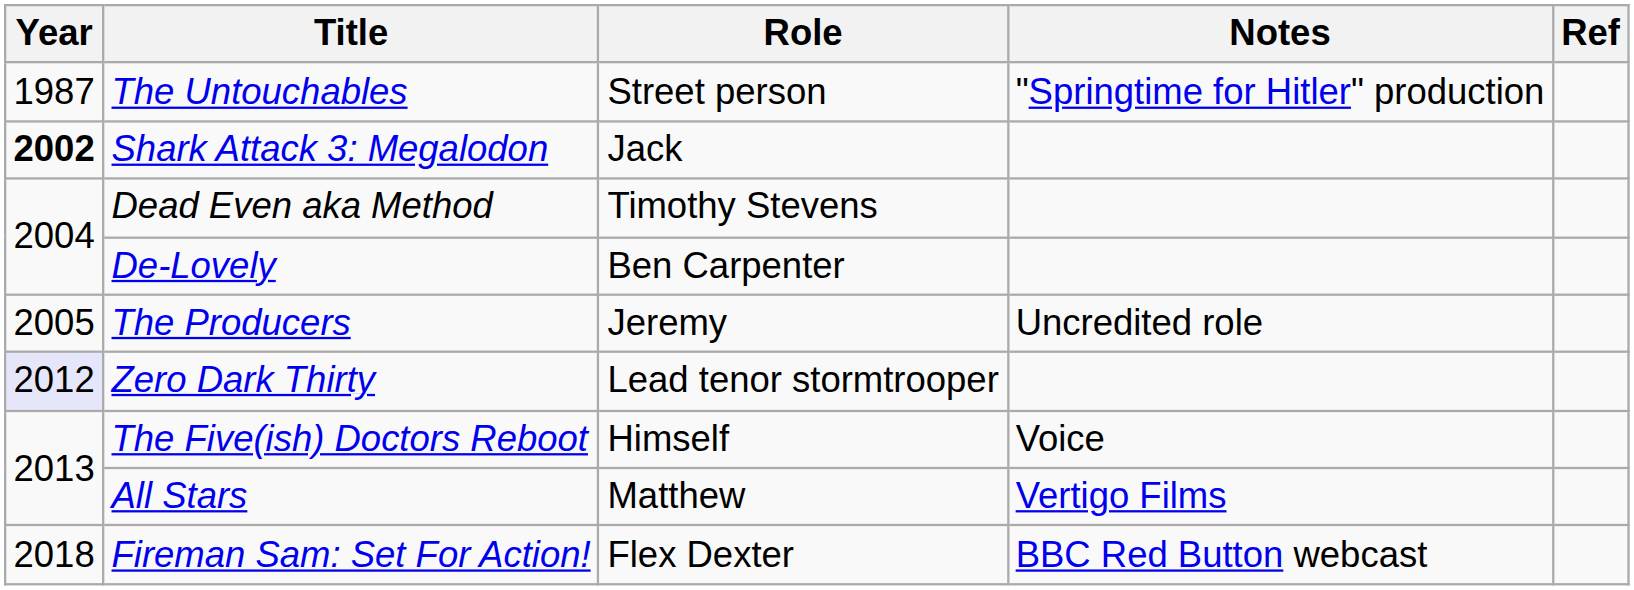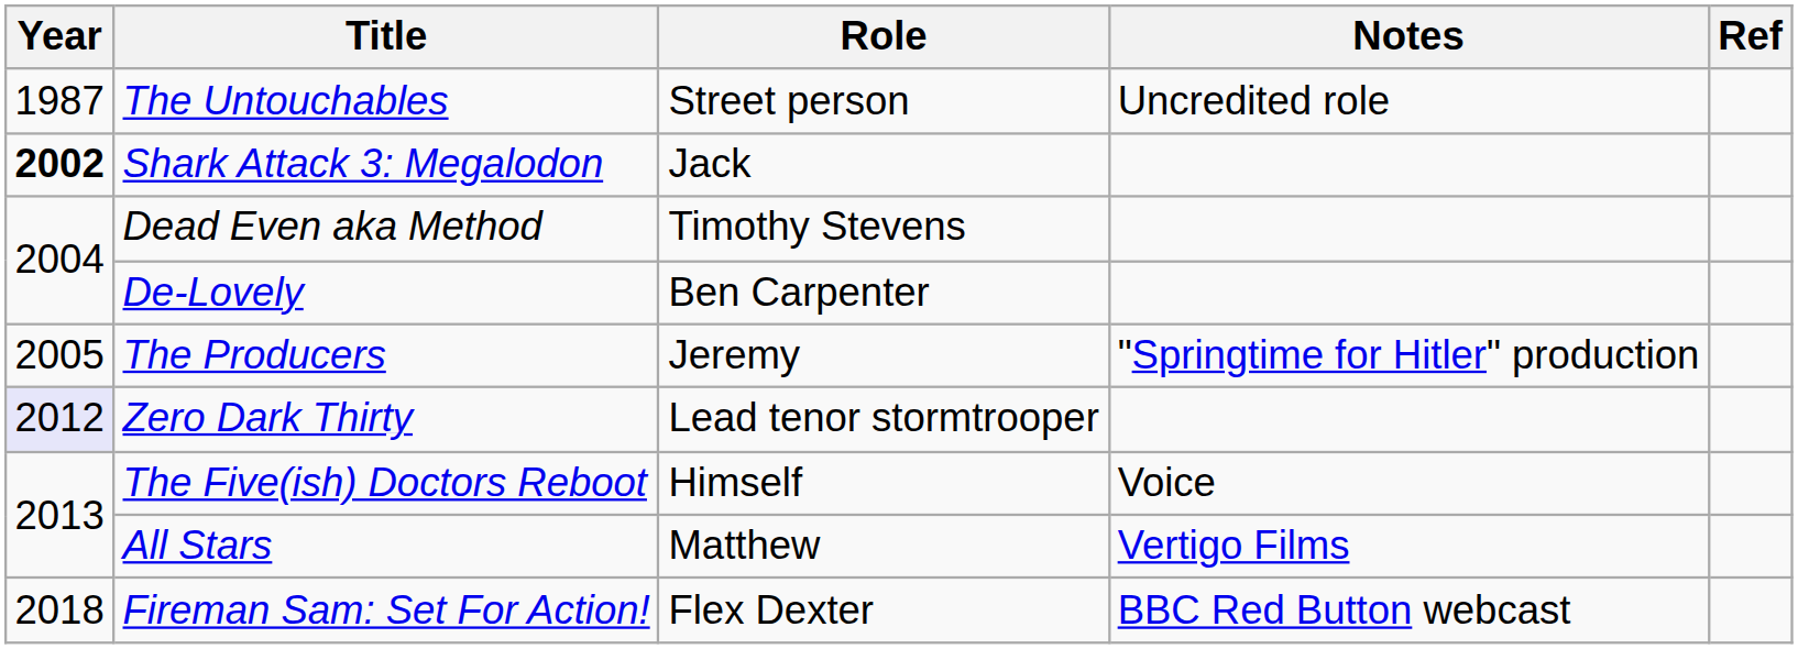The Untouchables | Notes: "Springtime for Hitler" production -> Uncredited role
The Producers | Notes: Uncredited role -> "Springtime for Hitler" production
